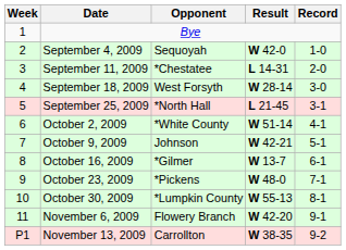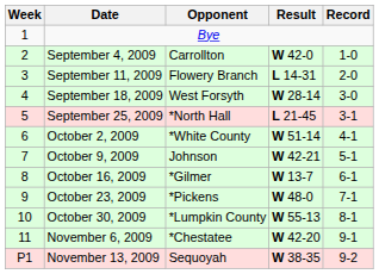September 4, 2009 | Opponent: Sequoyah -> Carrollton
September 11, 2009 | Opponent: *Chestatee -> Flowery Branch
November 6, 2009 | Opponent: Flowery Branch -> *Chestatee
November 13, 2009 | Opponent: Carrollton -> Sequoyah
